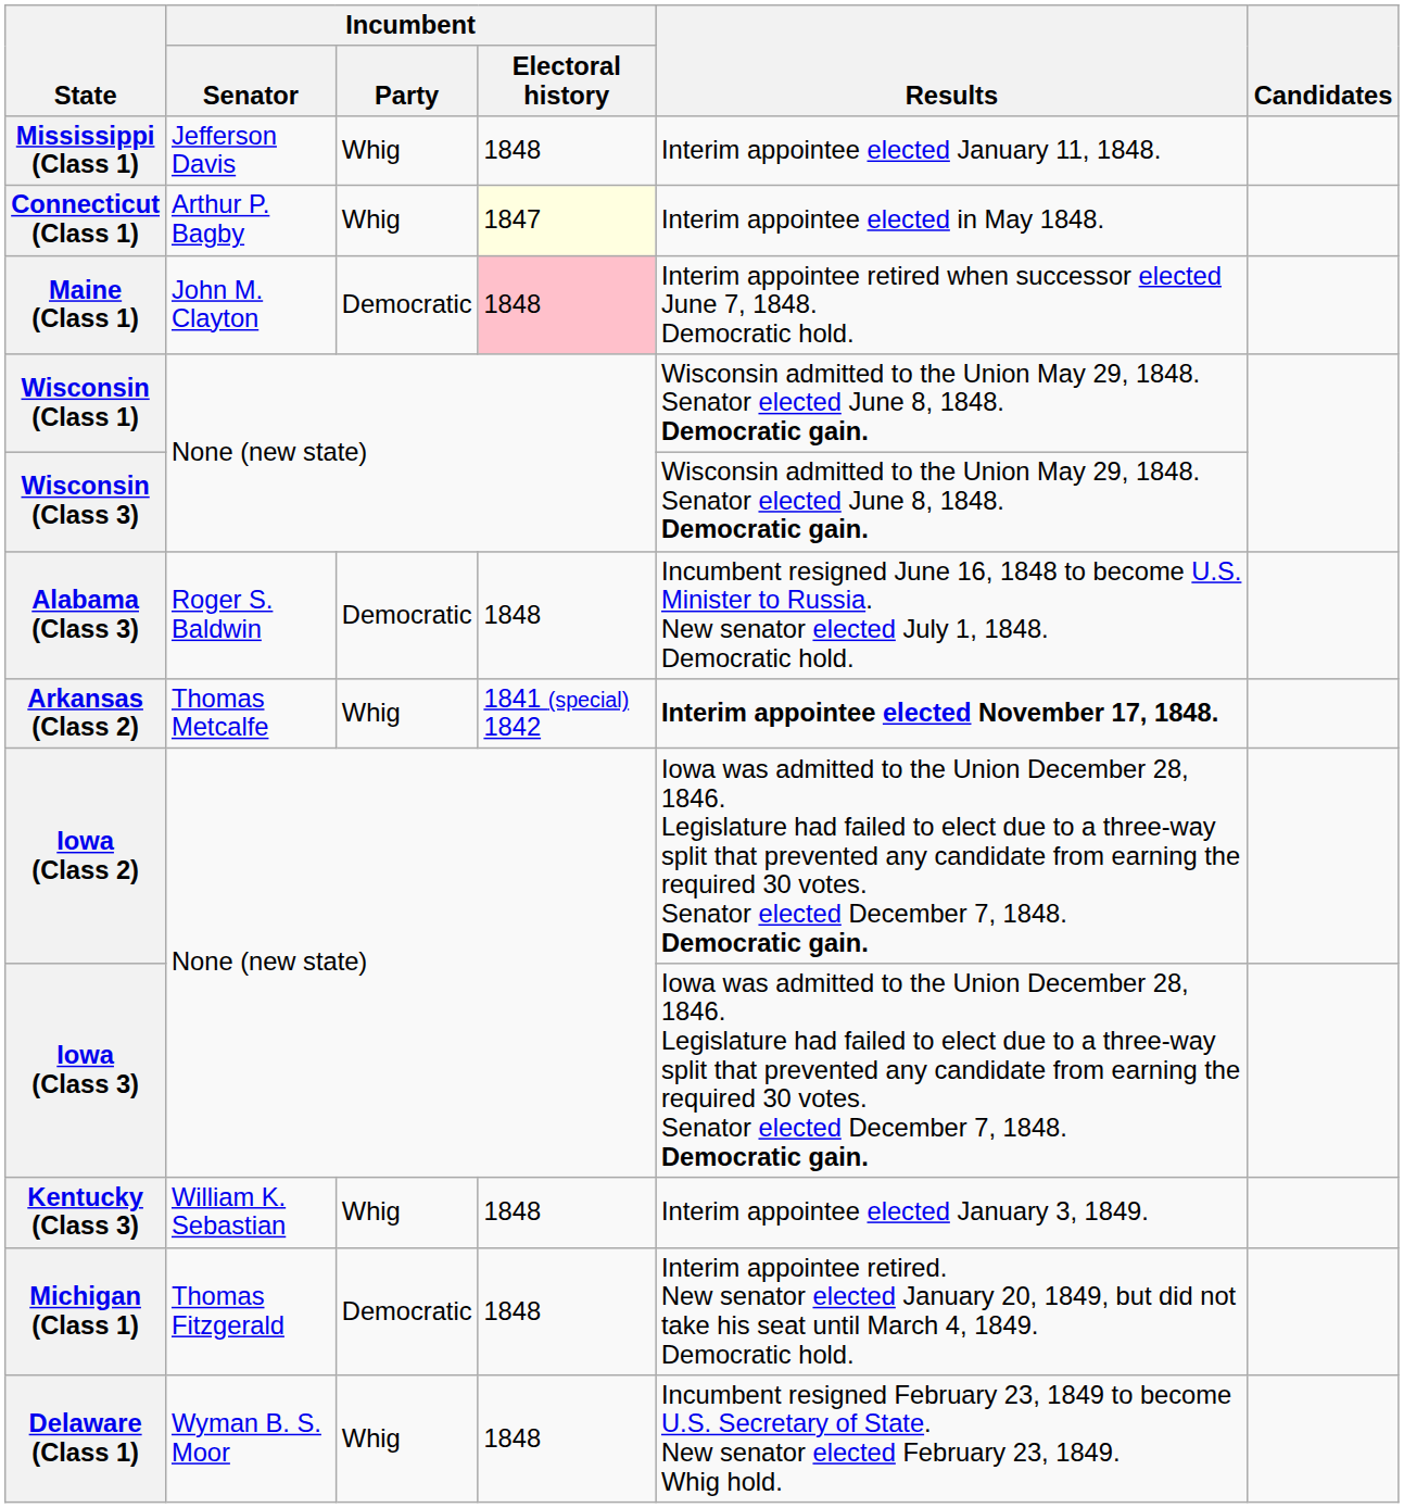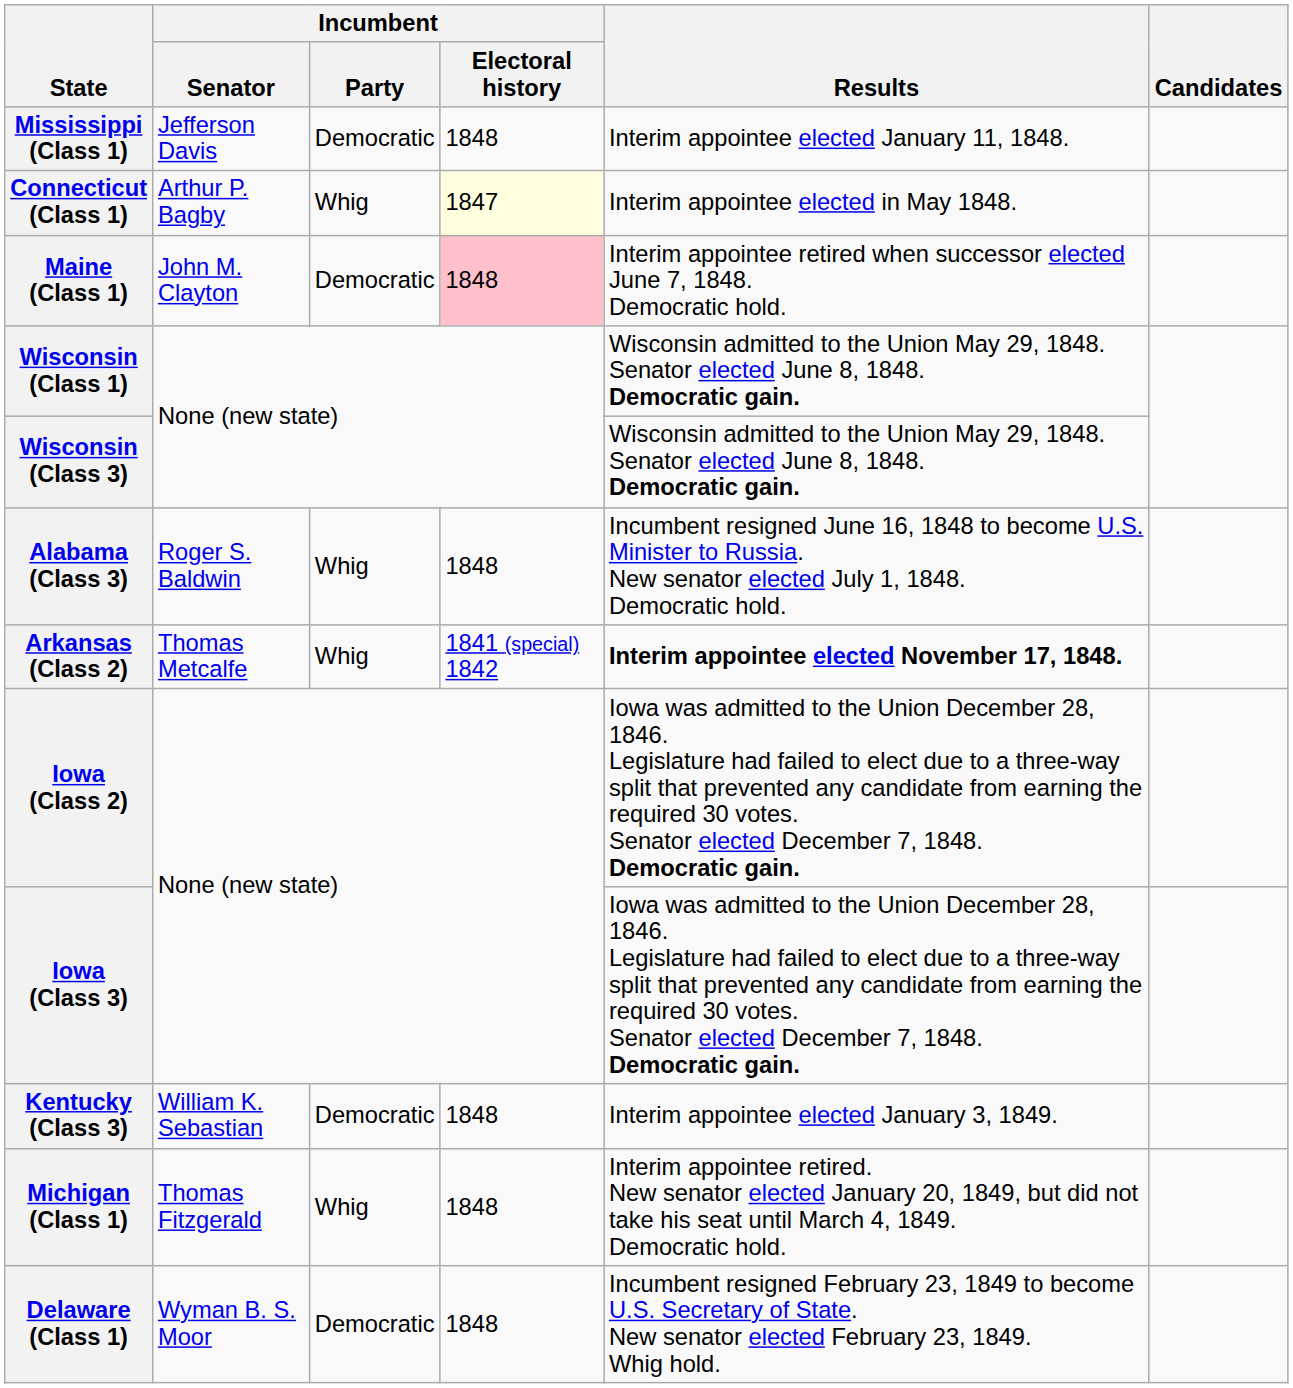Mississippi (Class 1) | Incumbent / Party: Whig -> Democratic
Alabama (Class 3) | Incumbent / Party: Democratic -> Whig
Kentucky (Class 3) | Incumbent / Party: Whig -> Democratic
Michigan (Class 1) | Incumbent / Party: Democratic -> Whig
Delaware (Class 1) | Incumbent / Party: Whig -> Democratic
